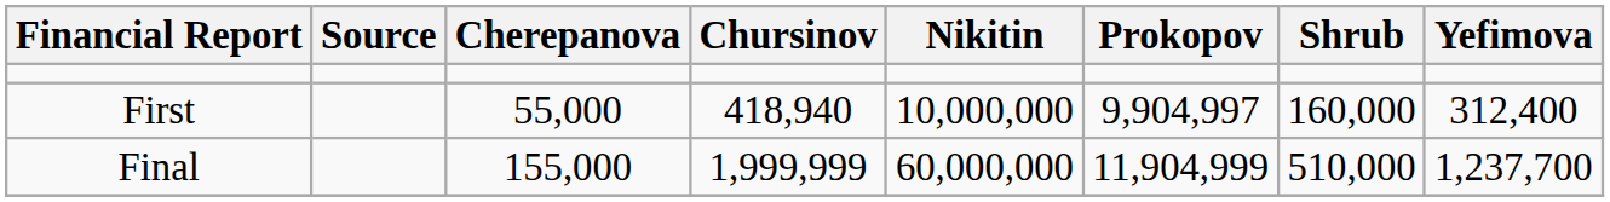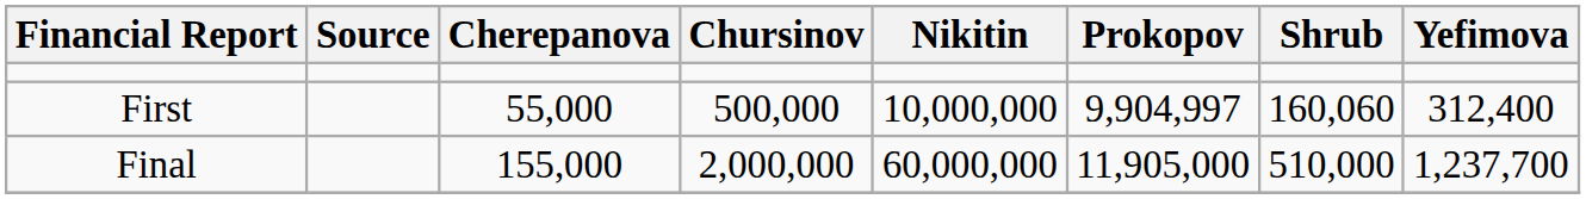First | Chursinov: 418,940 -> 500,000
First | Shrub: 160,000 -> 160,060
Final | Chursinov: 1,999,999 -> 2,000,000
Final | Prokopov: 11,904,999 -> 11,905,000
